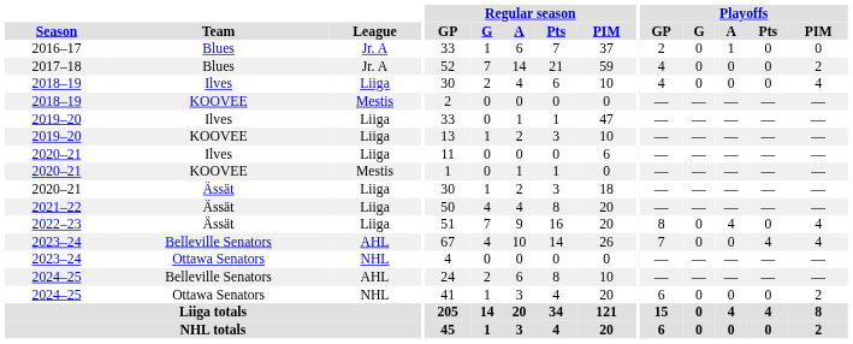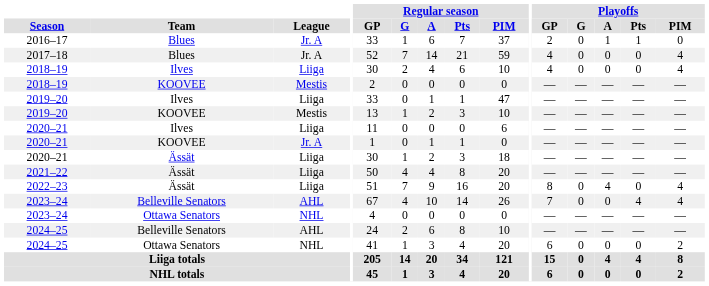2016–17 | Playoffs / Pts: 0 -> 1
2017–18 | Playoffs / PIM: 2 -> 4
2019–20 / KOOVEE | League: Liiga -> Mestis
2020–21 / KOOVEE | League: Mestis -> Jr. A
